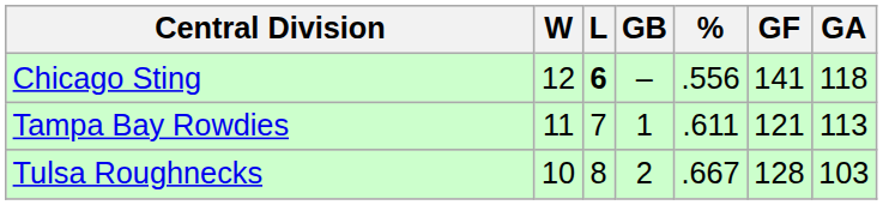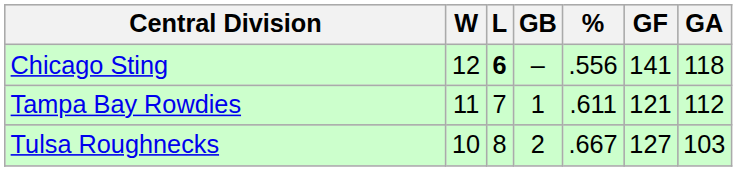Tampa Bay Rowdies | GA: 113 -> 112
Tulsa Roughnecks | GF: 128 -> 127
